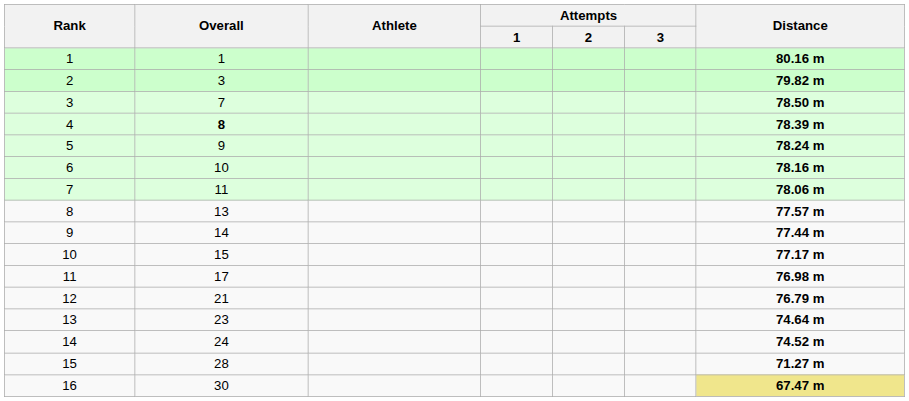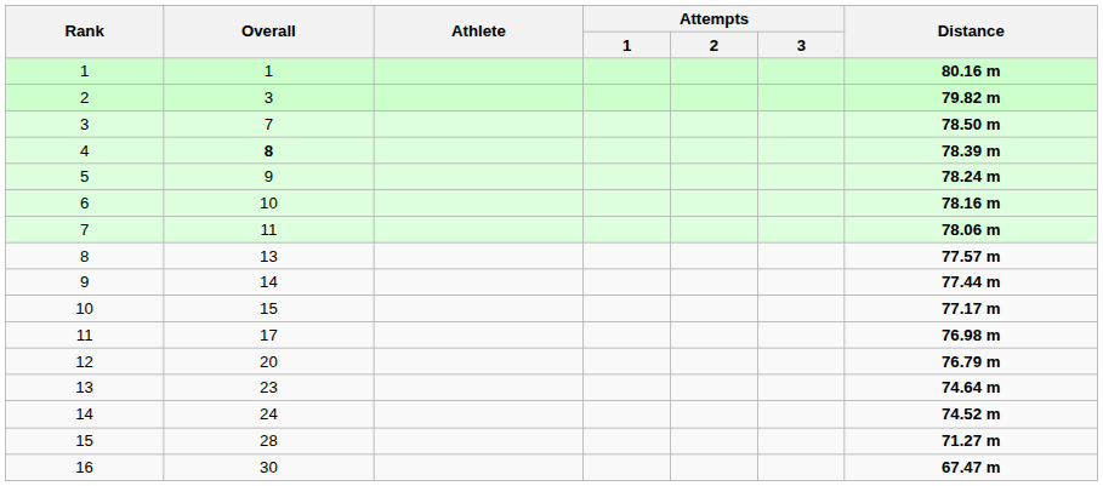12 | Overall: 21 -> 20
16 | Distance: khaki background -> no background
